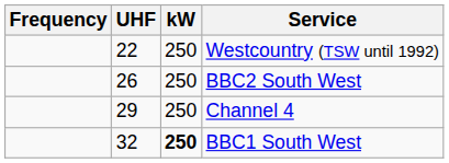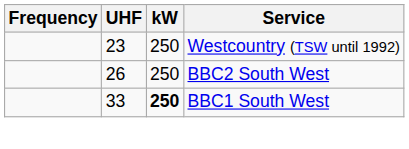Westcountry (TSW until 1992) | UHF: 22 -> 23
- row: 29 | 250 | Channel 4
BBC1 South West | UHF: 32 -> 33
